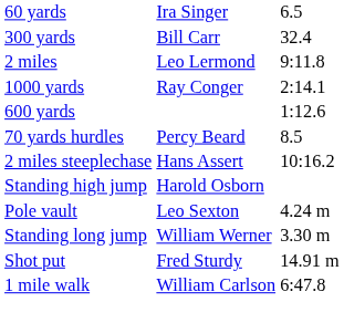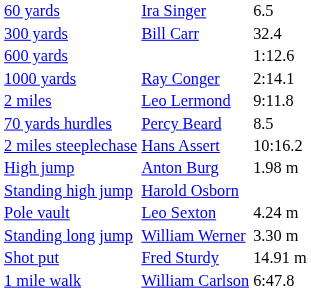rows swapped: 600 yards <-> 2 miles
+ row: High jump | Anton Burg | 1.98 m
